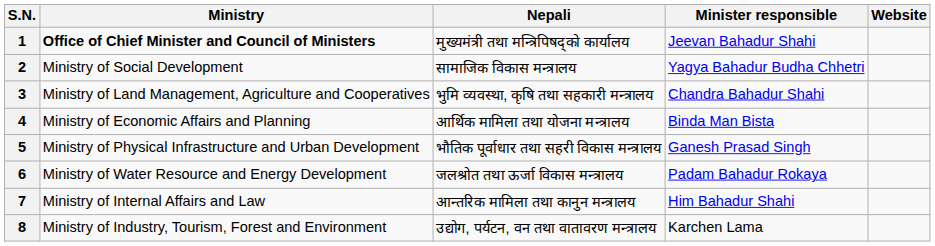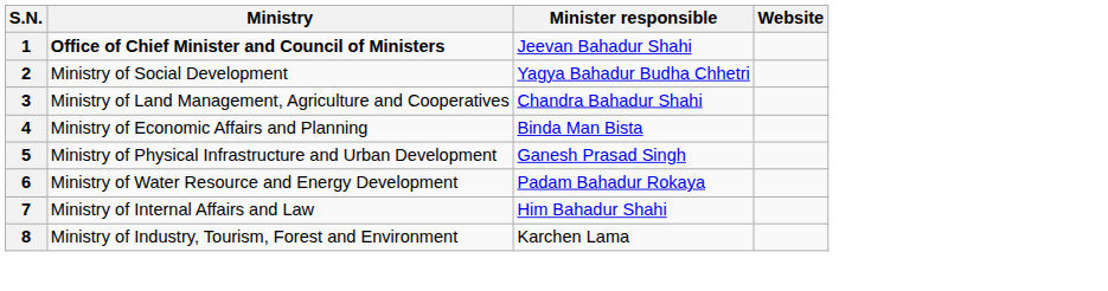- column: Nepali | मुख्यमंत्री तथा मन्त्रिपिषद्को कार्यालय | सामाजिक विकास मन्त्रालय | भुमि व्यवस्था, कृषि तथा सहकारी मन्त्रालय | आर्थिक मामिला तथा योजना मन्त्रालय | भौतिक पूर्वाधार तथा सहरी विकास मन्त्रालय | जलश्रोत तथा ऊर्जा विकास मन्त्रालय | आन्तरिक मामिला तथा कानुन मन्त्रालय | उद्योग, पर्यटन, वन तथा वातावरण मन्त्रालय
